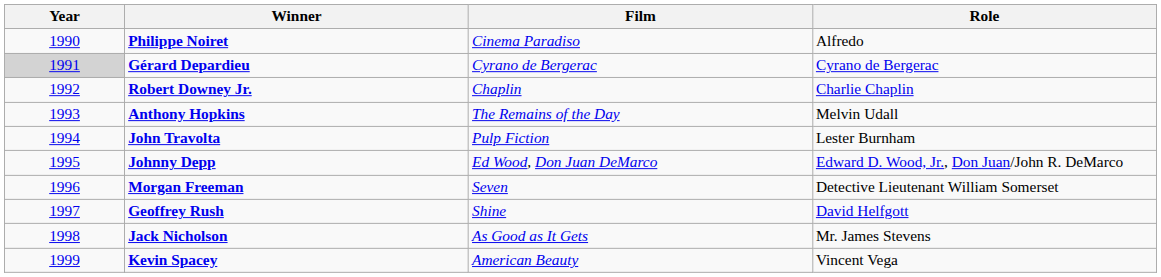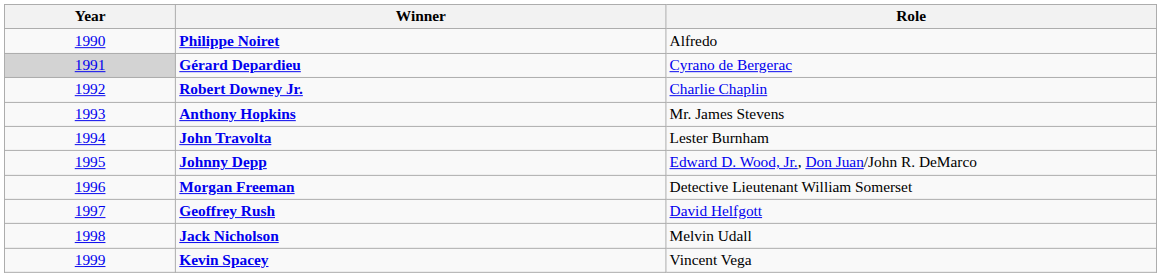- column: Film | Cinema Paradiso | Cyrano de Bergerac | Chaplin | The Remains of the Day | Pulp Fiction | Ed Wood, Don Juan DeMarco | Seven | Shine | As Good as It Gets | American Beauty
Anthony Hopkins | Role: Melvin Udall -> Mr. James Stevens
Jack Nicholson | Role: Mr. James Stevens -> Melvin Udall
